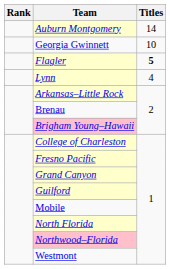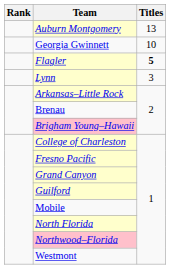Auburn Montgomery | Titles: 14 -> 13
Lynn | Titles: 4 -> 3
